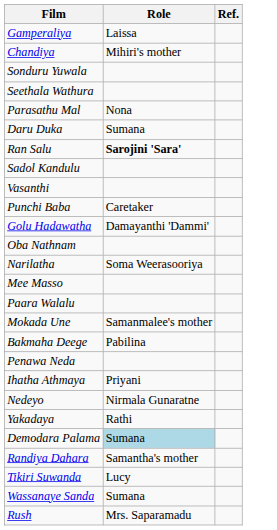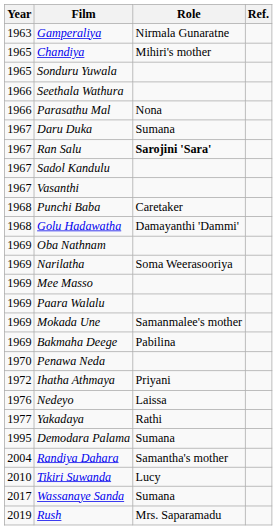+ column: Year | 1963 | 1965 | 1965 | 1966 | 1966 | 1967 | 1967 | 1967 | 1967 | 1968 | 1968 | 1969 | 1969 | 1969 | 1969 | 1969 | 1969 | 1970 | 1972 | 1976 | 1977 | 1995 | 2004 | 2010 | 2017 | 2019
Gamperaliya | Role: Laissa -> Nirmala Gunaratne
Nedeyo | Role: Nirmala Gunaratne -> Laissa
Demodara Palama | Role: lightblue background -> no background
